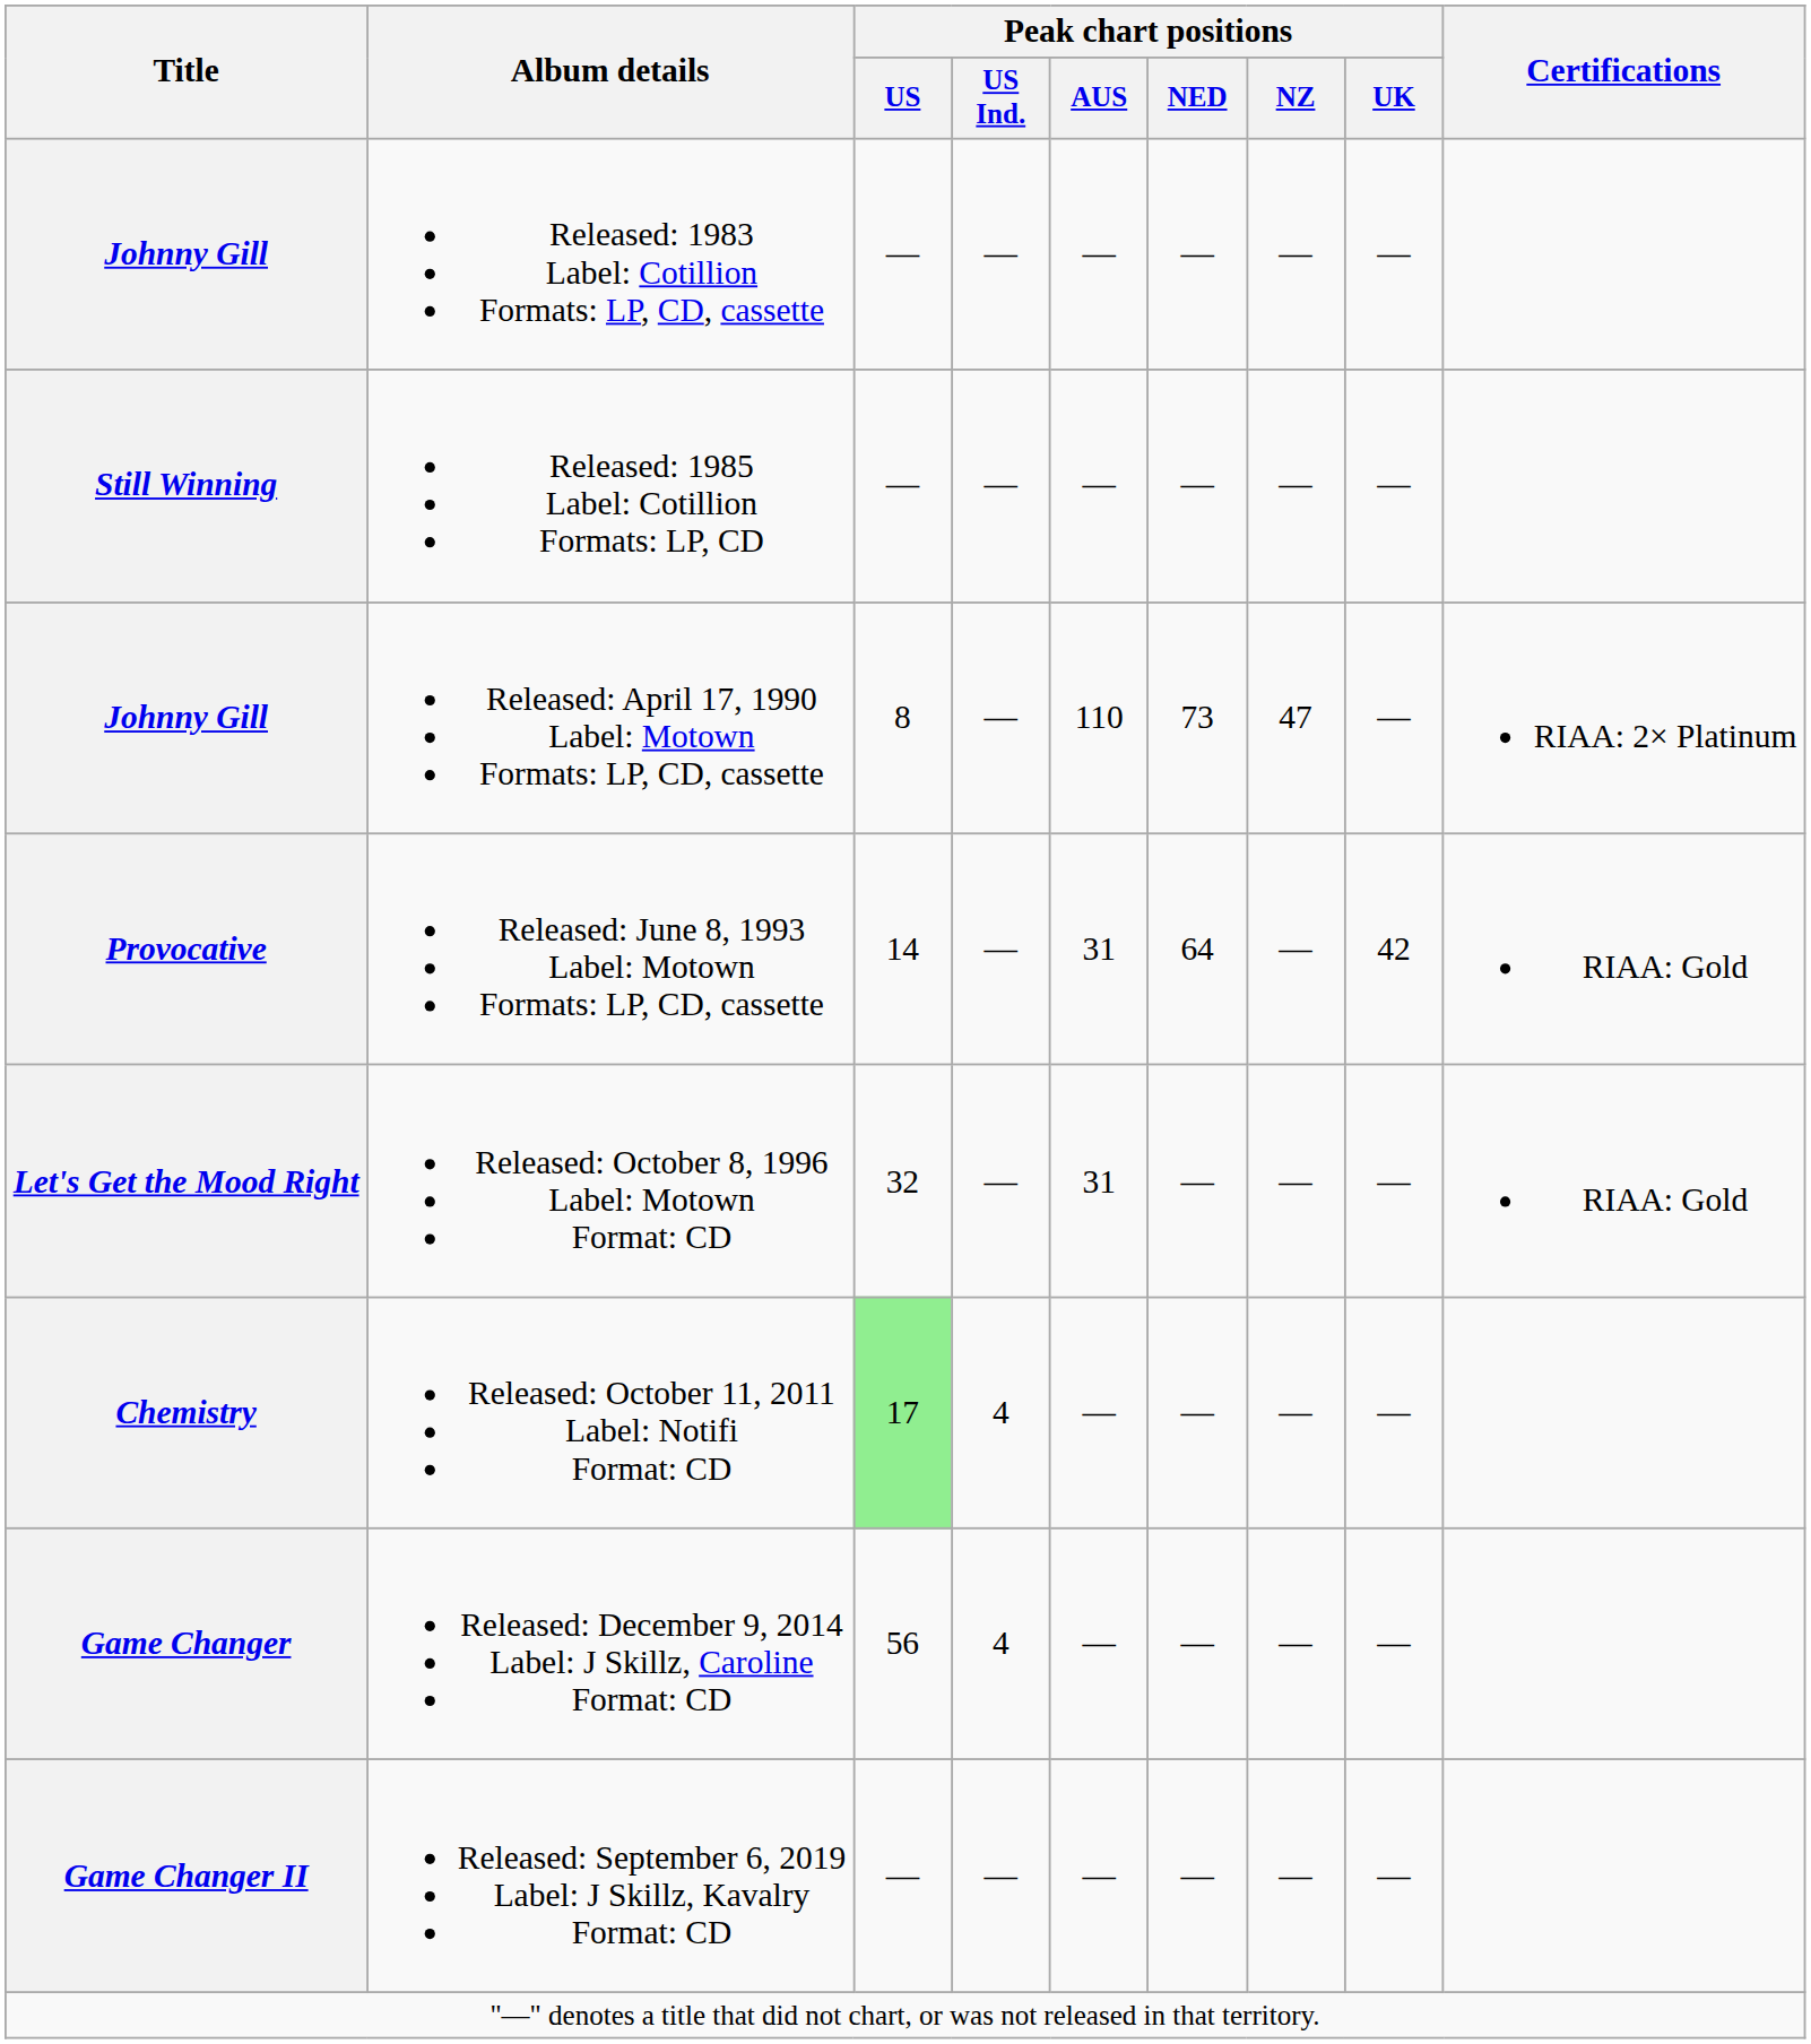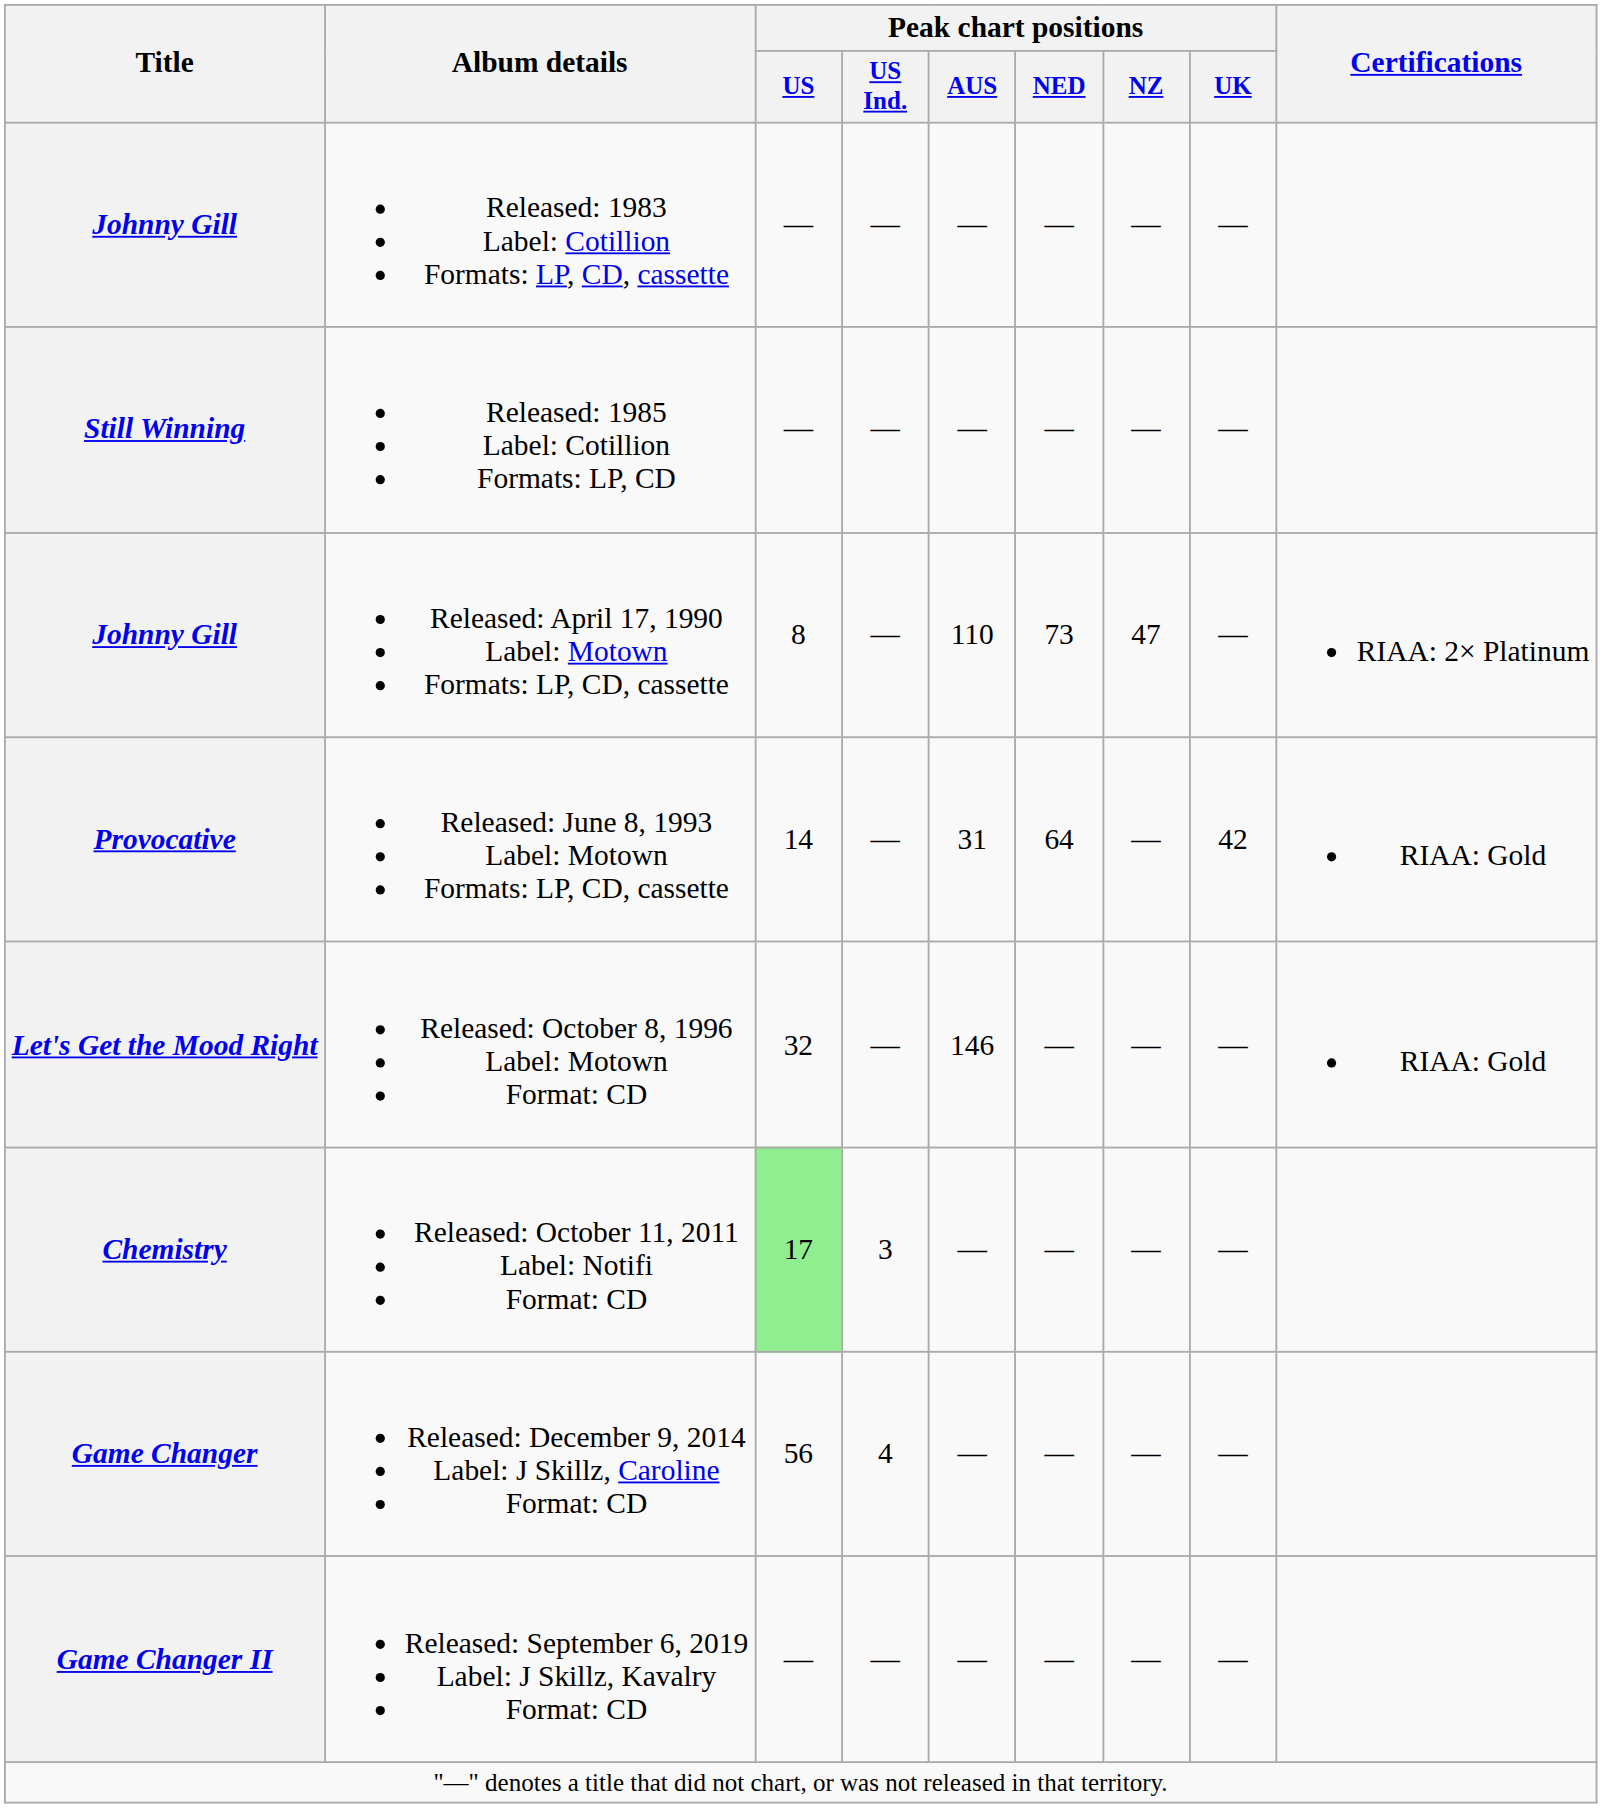Released: October 8, 1996 Label: Motown Format: CD | Peak chart positions / AUS: 31 -> 146
Released: October 11, 2011 Label: Notifi Format: CD | Peak chart positions / US Ind.: 4 -> 3
